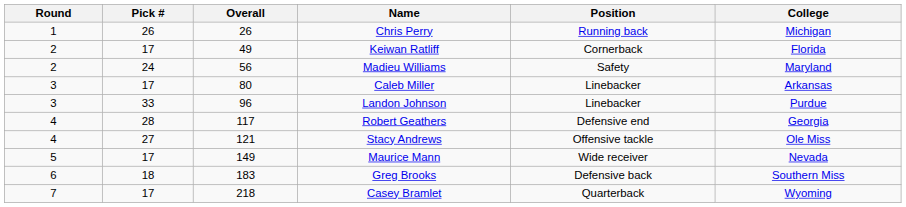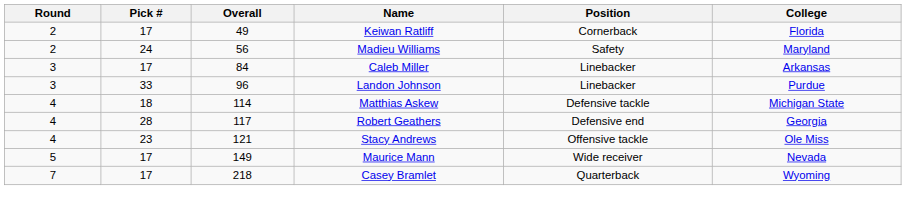- row: 1 | 26 | 26 | Chris Perry | Running back | Michigan
Caleb Miller | Overall: 80 -> 84
+ row: 4 | 18 | 114 | Matthias Askew | Defensive tackle | Michigan State
Stacy Andrews | Pick #: 27 -> 23
- row: 6 | 18 | 183 | Greg Brooks | Defensive back | Southern Miss
